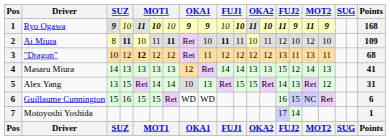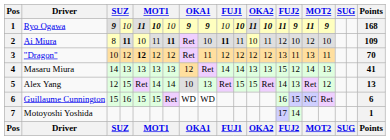"Dragon" | Points: 68 -> 70
Alex Yang | column 3: 13 -> 12
Alex Yang | Points: 31 -> 13
